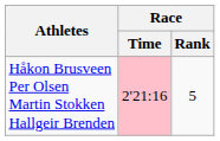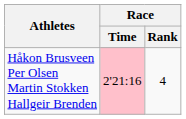Håkon Brusveen Per Olsen Martin Stokken Hallgeir Brenden | Race / Rank: 5 -> 4
